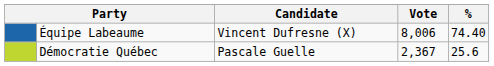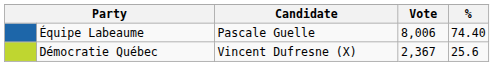Équipe Labeaume | Candidate: Vincent Dufresne (X) -> Pascale Guelle
Démocratie Québec | Candidate: Pascale Guelle -> Vincent Dufresne (X)
